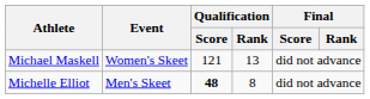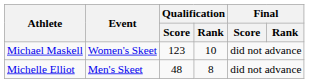Michael Maskell | Qualification / Score: 121 -> 123
Michael Maskell | Qualification / Rank: 13 -> 10
Michelle Elliot | Qualification / Score: bold -> normal
